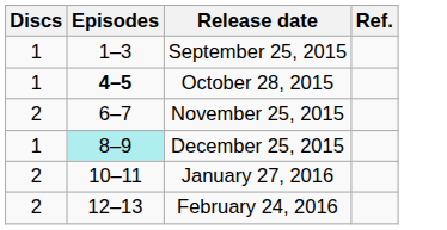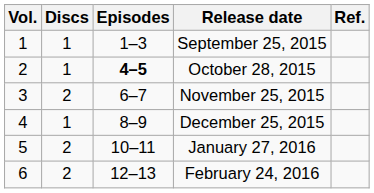+ column: Vol. | 1 | 2 | 3 | 4 | 5 | 6
December 25, 2015 | Episodes: paleturquoise background -> no background
